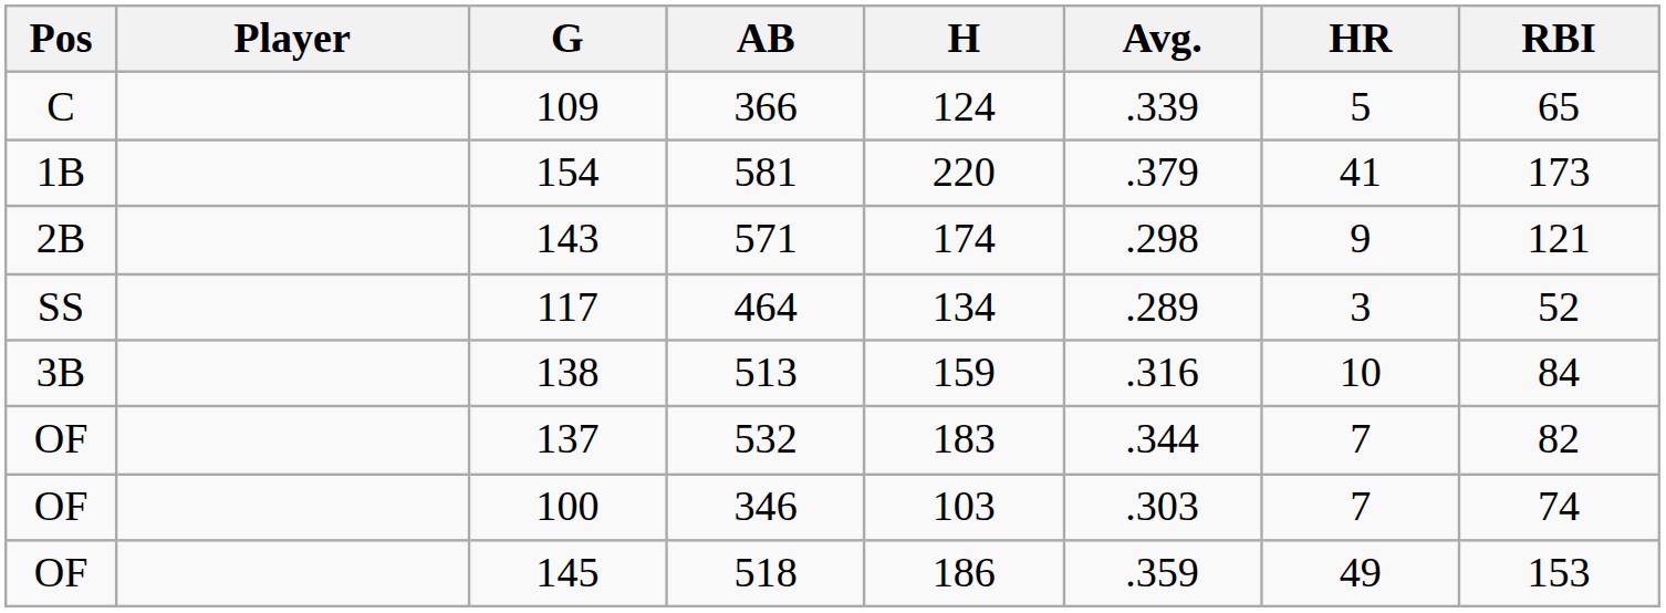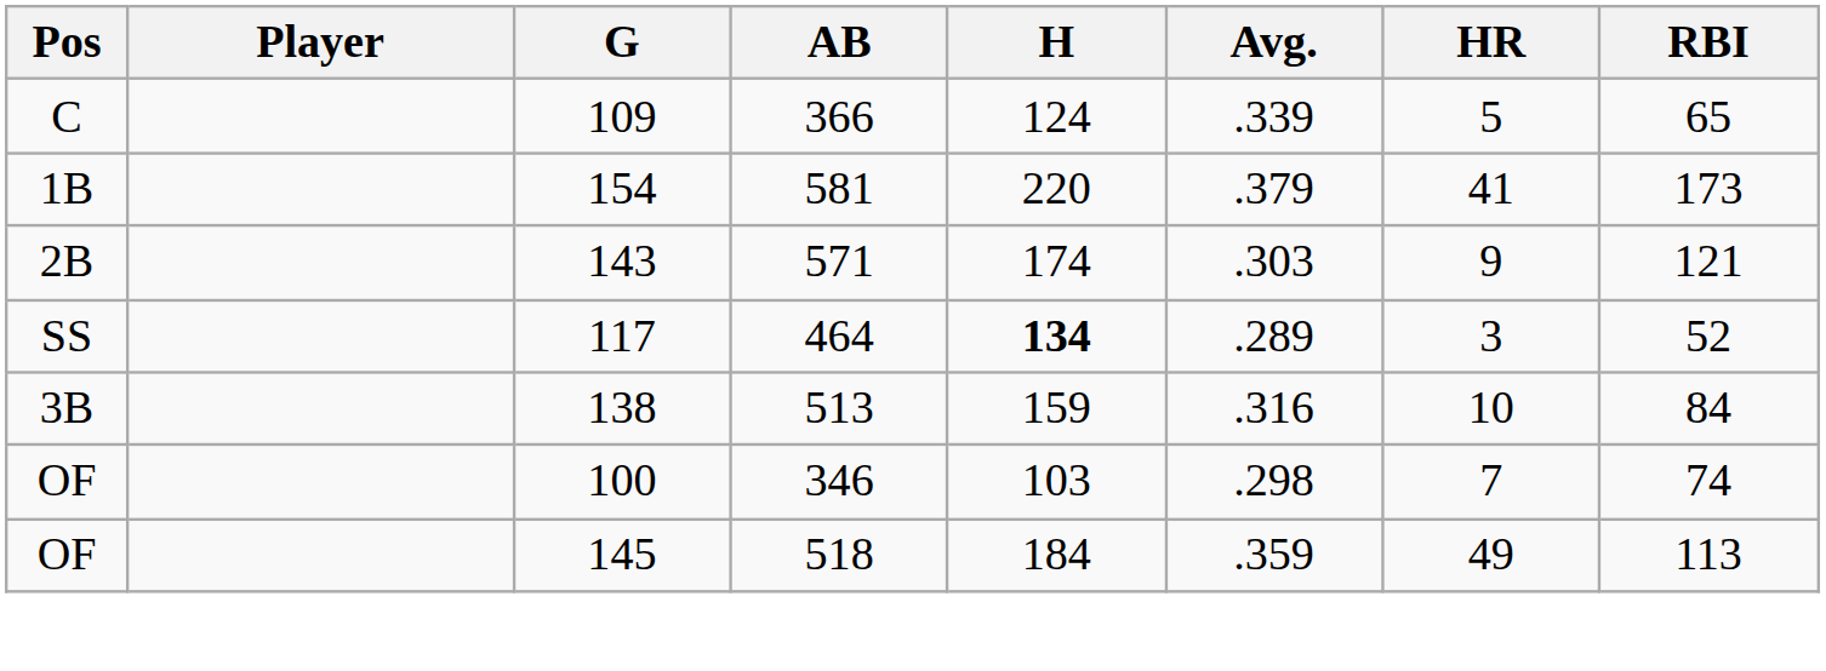143 | Avg.: .298 -> .303
117 | H: normal -> bold
- row: OF | 137 | 532 | 183 | .344 | 7 | 82
100 | Avg.: .303 -> .298
145 | H: 186 -> 184
145 | RBI: 153 -> 113
